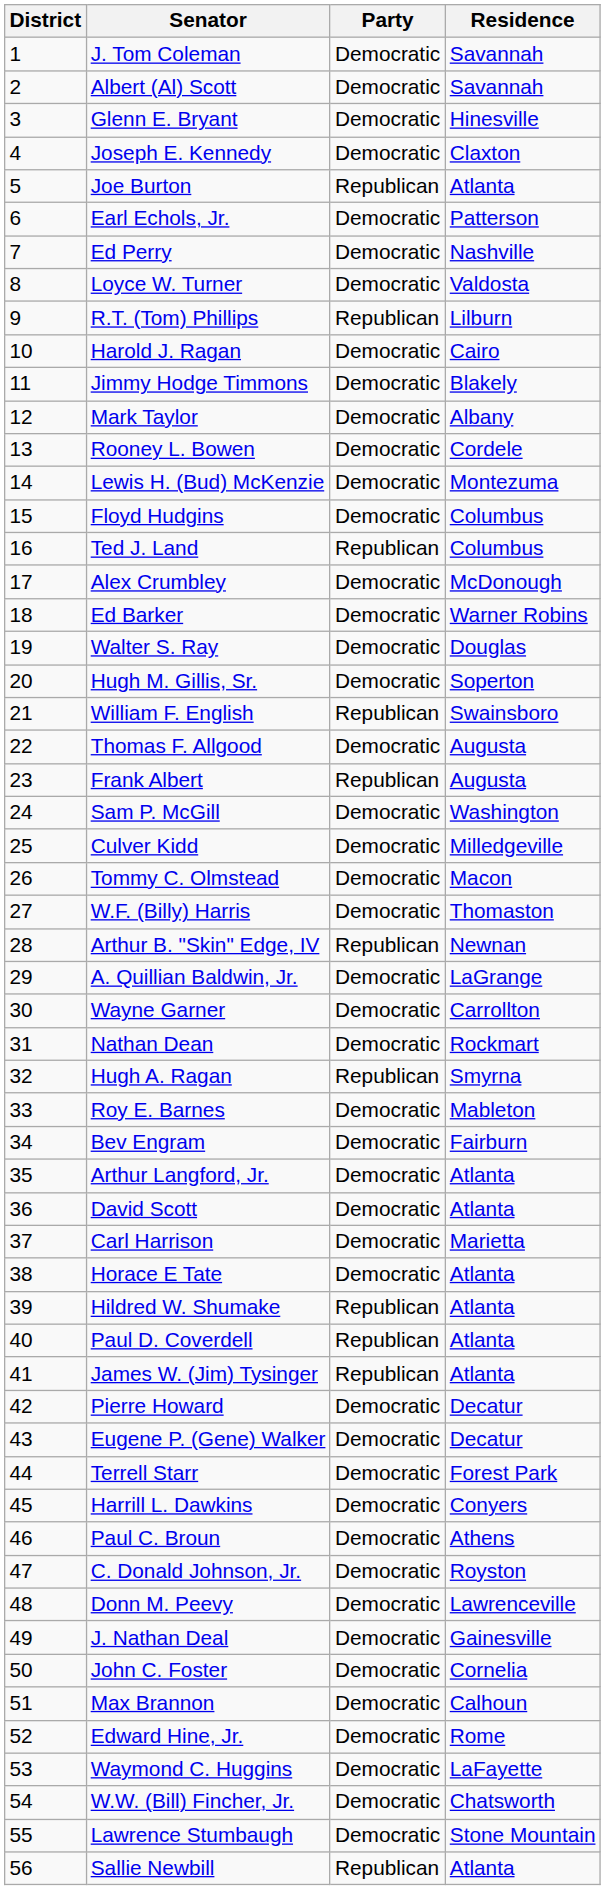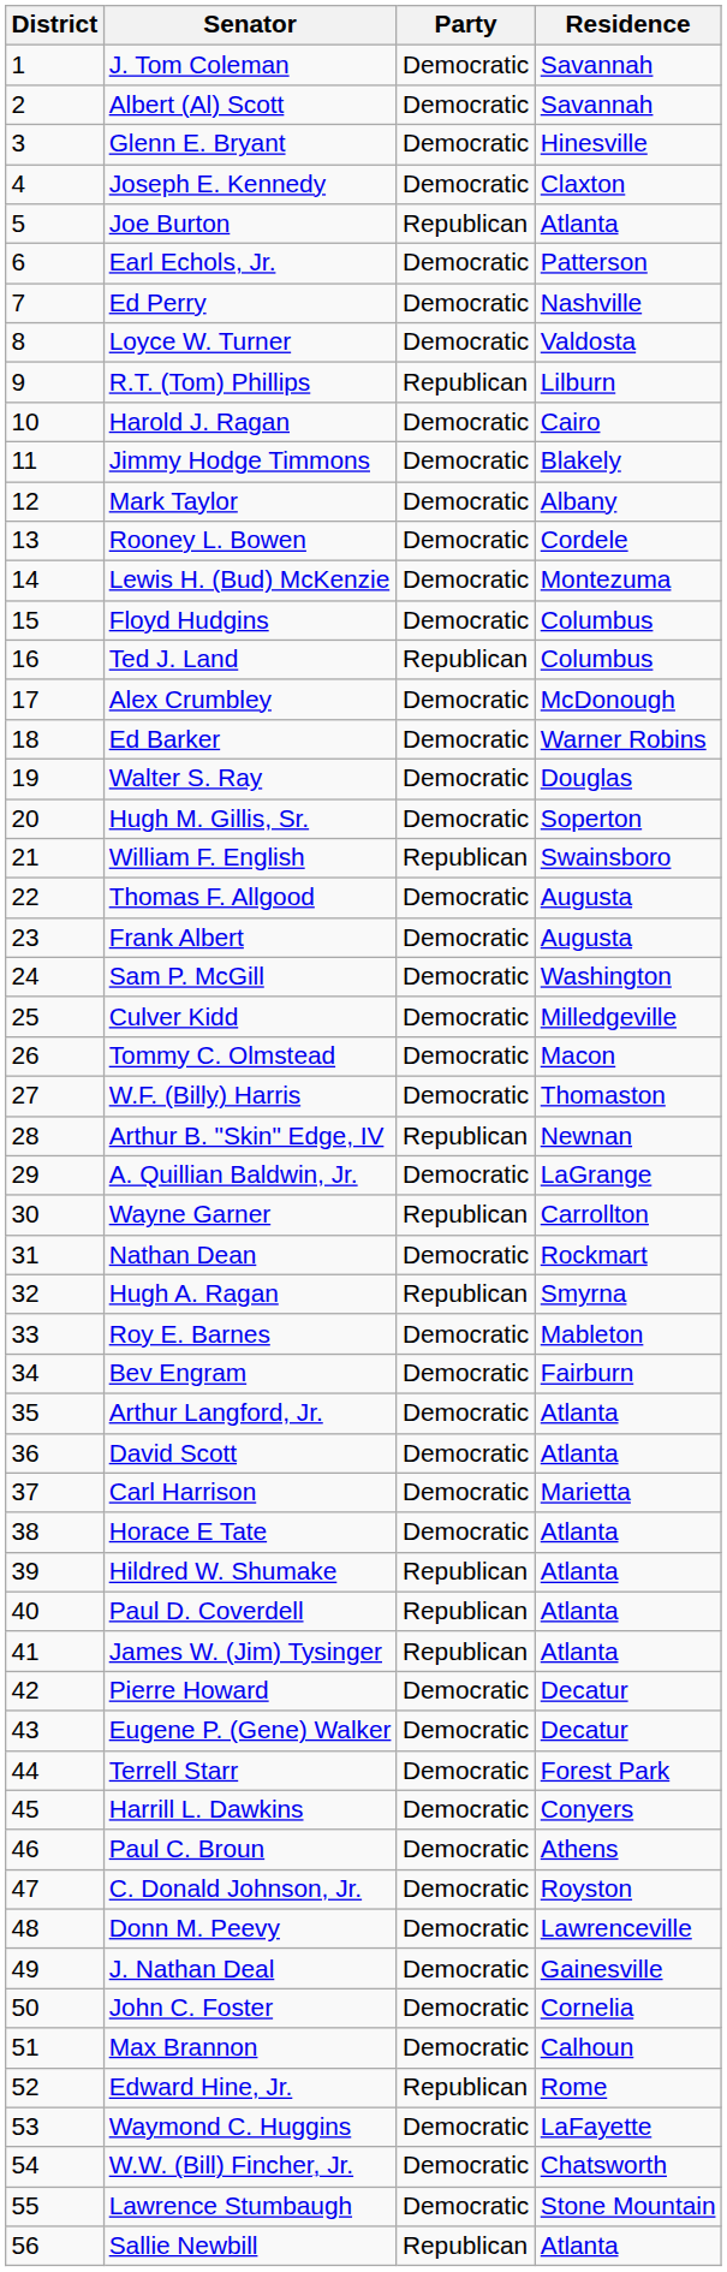Frank Albert | Party: Republican -> Democratic
Wayne Garner | Party: Democratic -> Republican
Edward Hine, Jr. | Party: Democratic -> Republican
